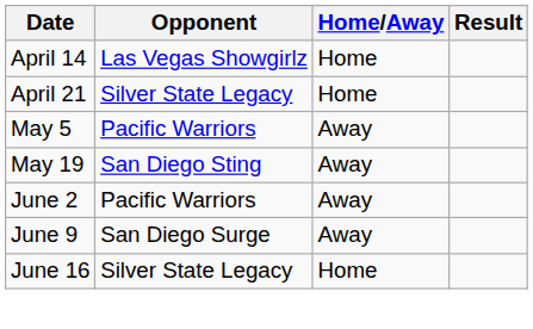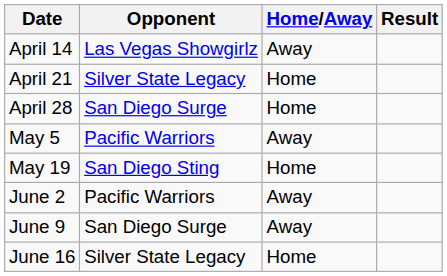April 14 | Home/Away: Home -> Away
+ row: April 28 | San Diego Surge | Home
May 19 | Home/Away: Away -> Home
